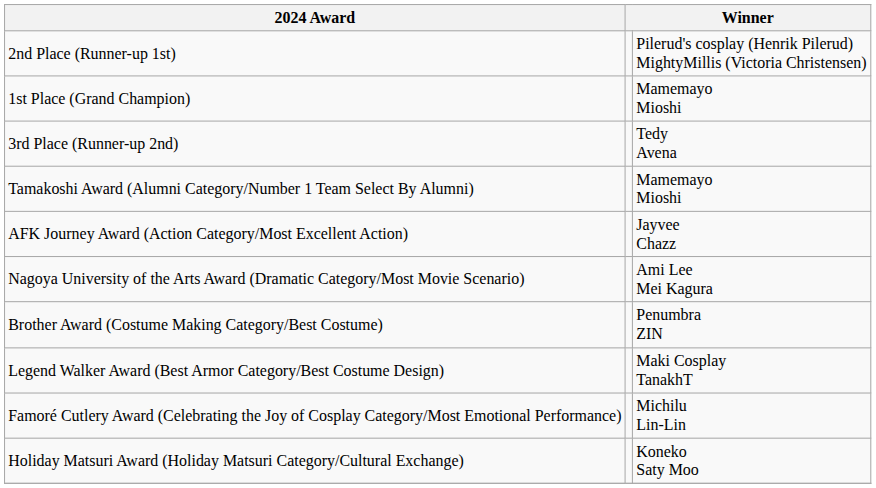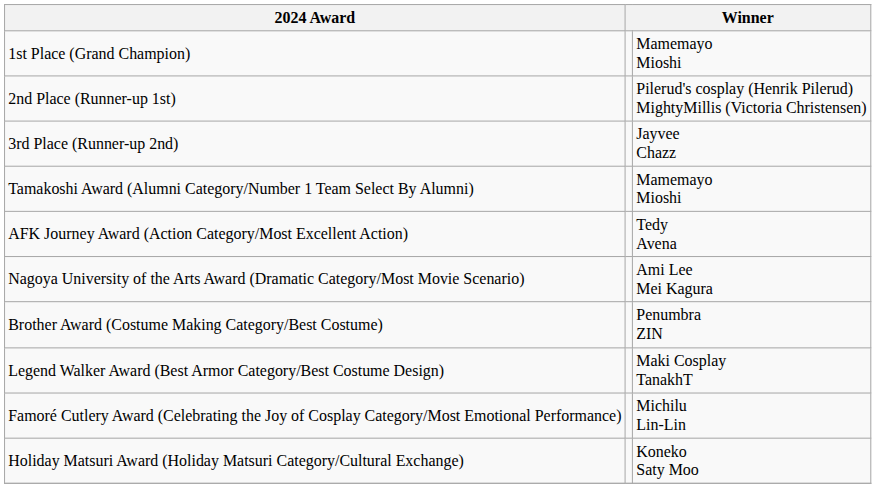rows swapped: 1st Place (Grand Champion) <-> 2nd Place (Runner-up 1st)
3rd Place (Runner-up 2nd) | column 3: Tedy Avena -> Jayvee Chazz
AFK Journey Award (Action Category/Most Excellent Action) | column 3: Jayvee Chazz -> Tedy Avena
